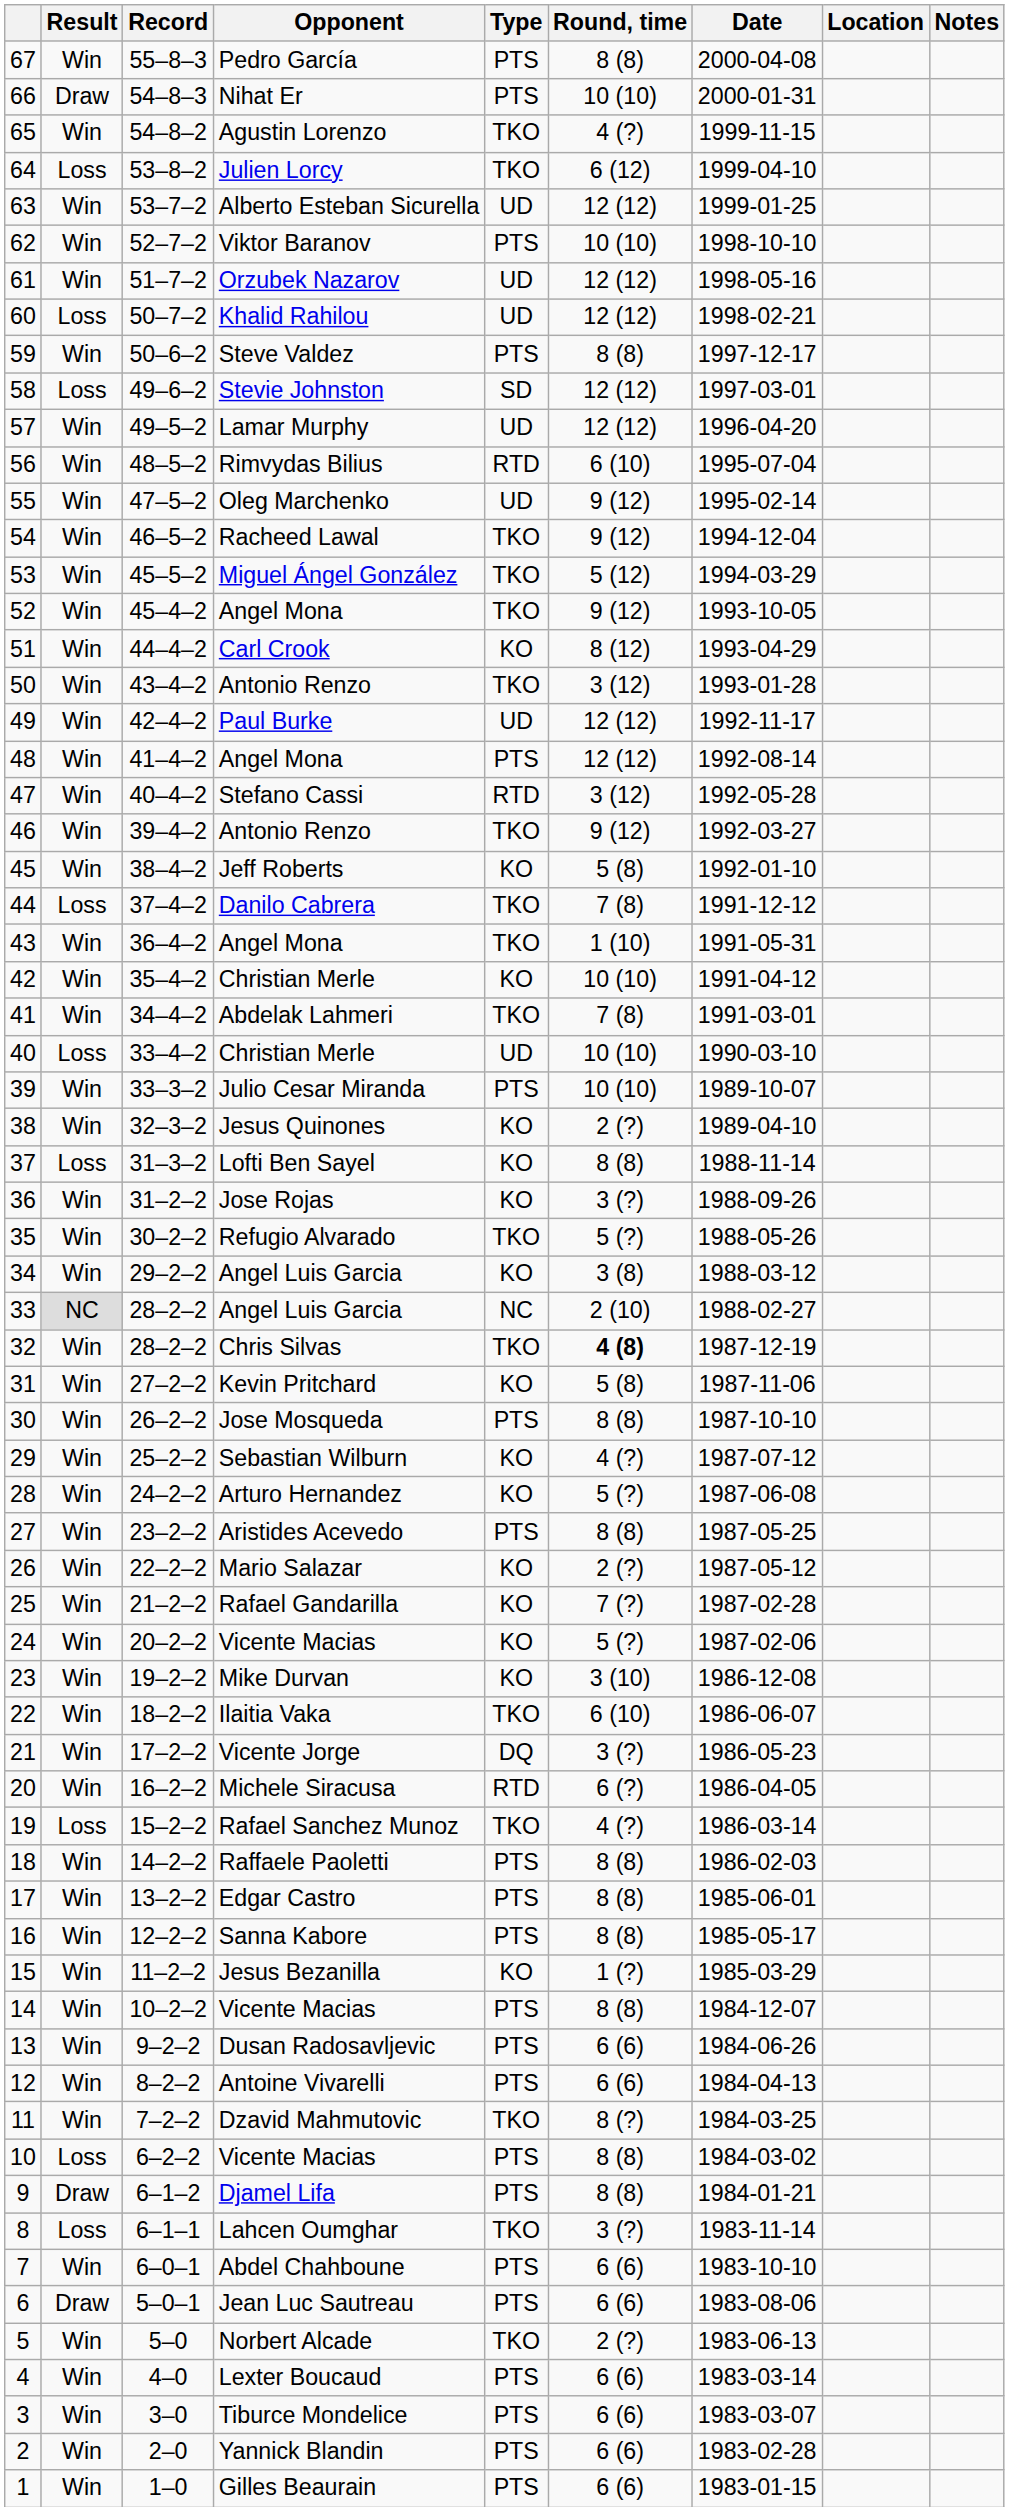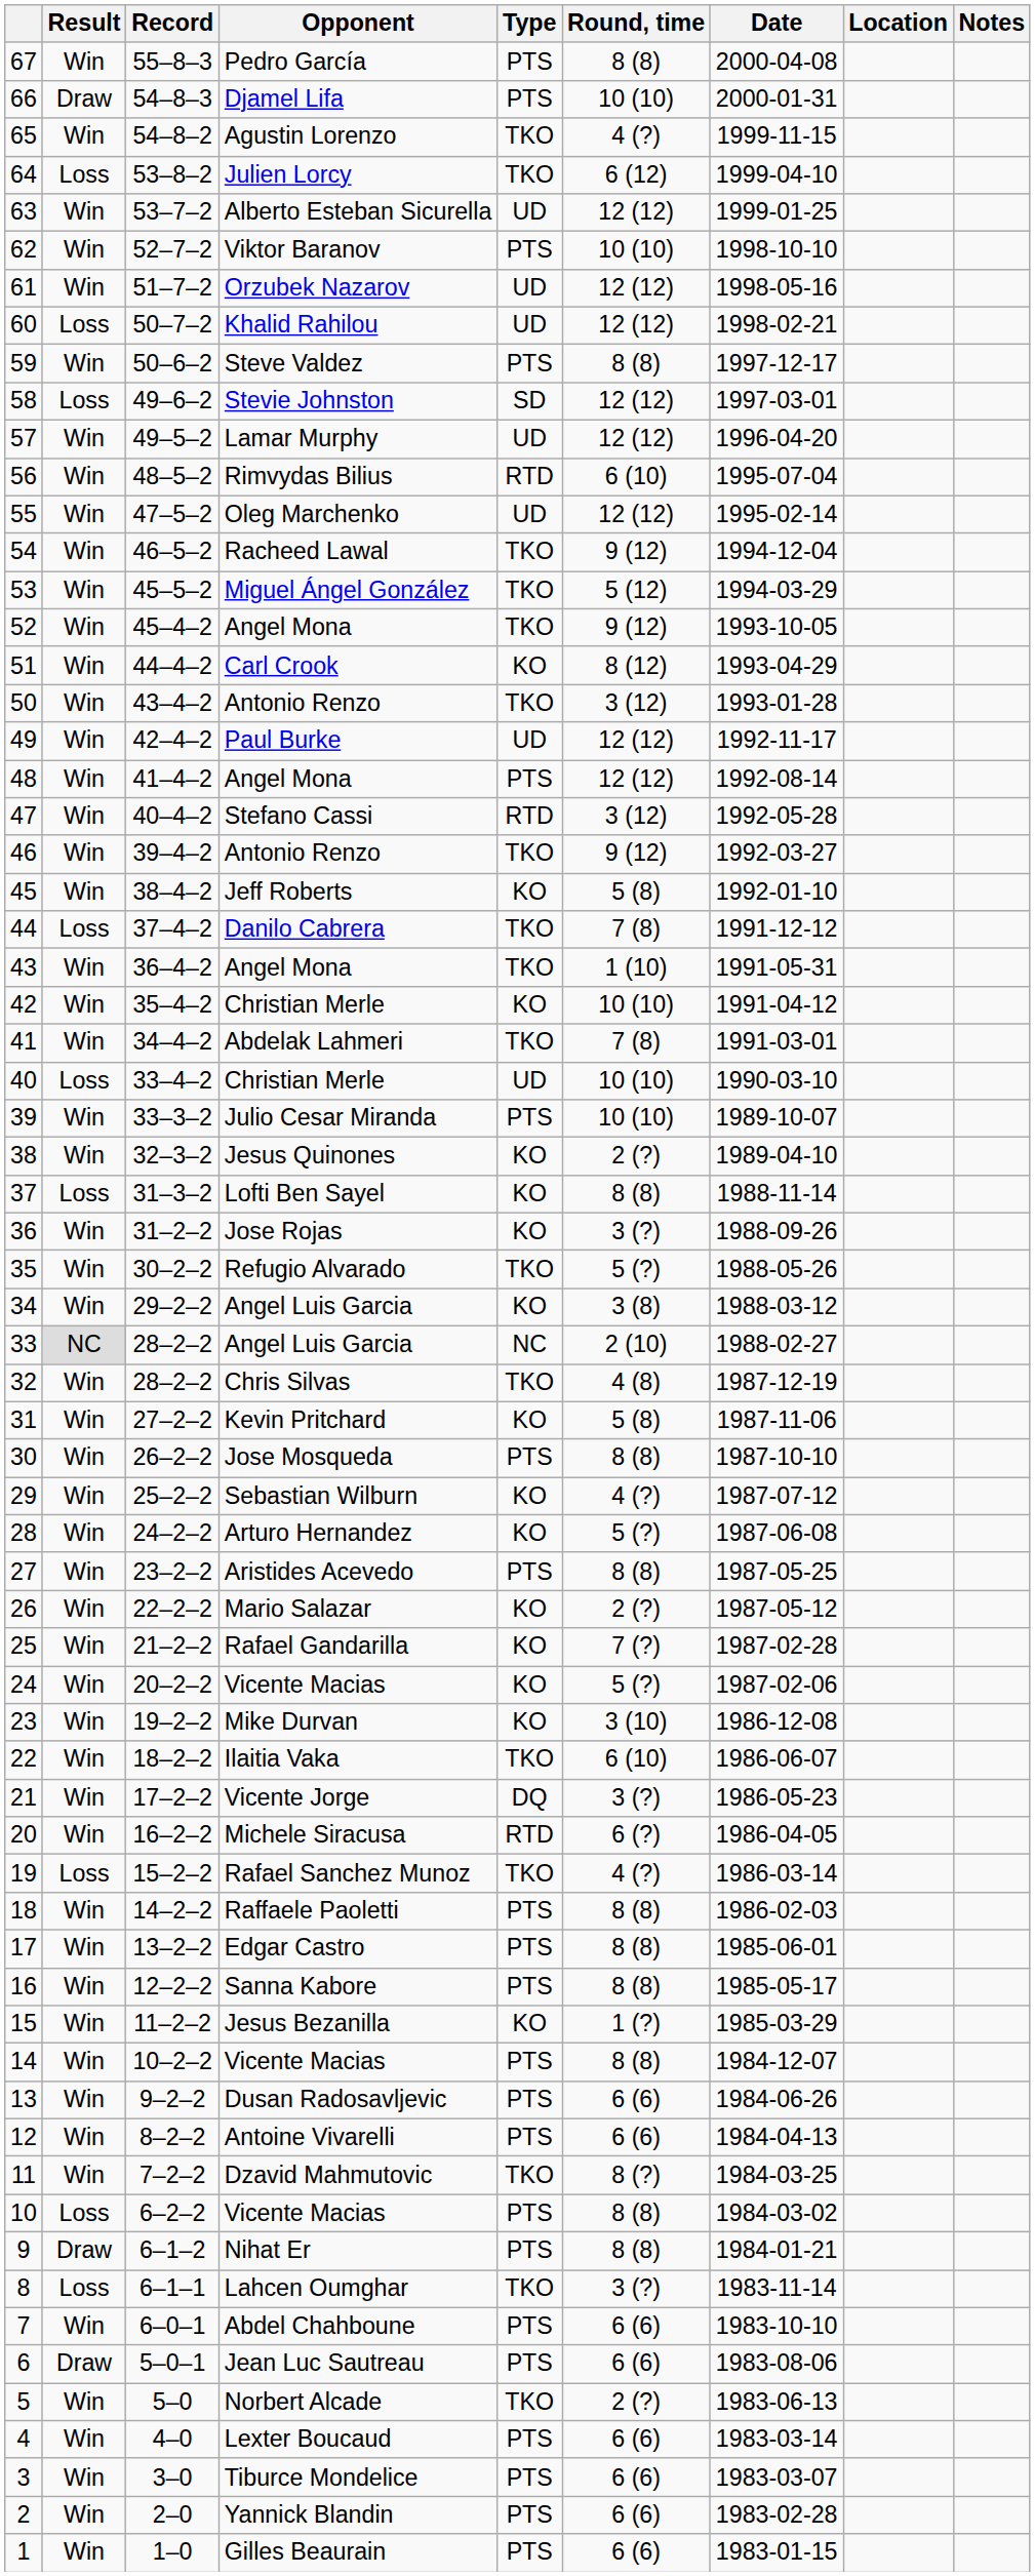66 | Opponent: Nihat Er -> Djamel Lifa
55 | Round, time: 9 (12) -> 12 (12)
32 | Round, time: bold -> normal
9 | Opponent: Djamel Lifa -> Nihat Er
